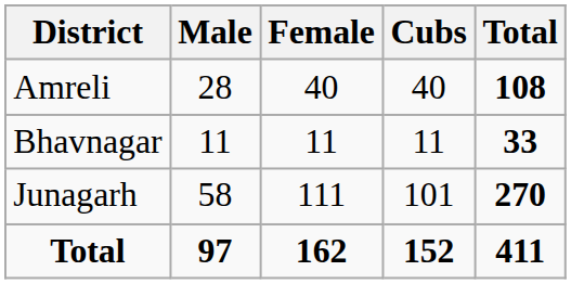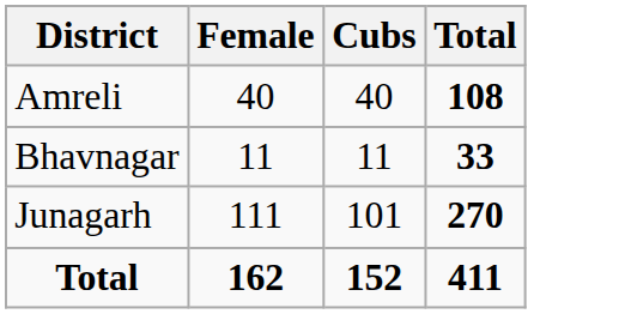- column: Male | 28 | 11 | 58 | 97
